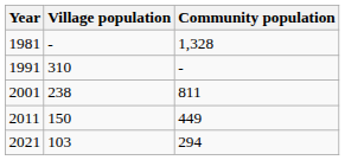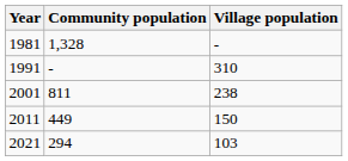columns swapped: Village population <-> Community population
